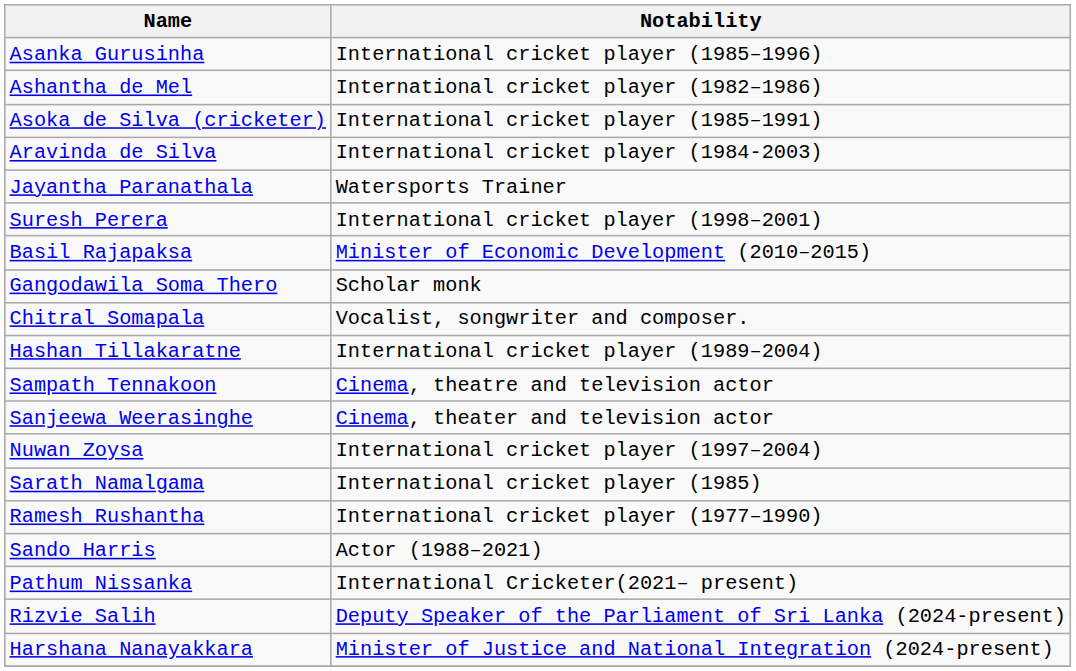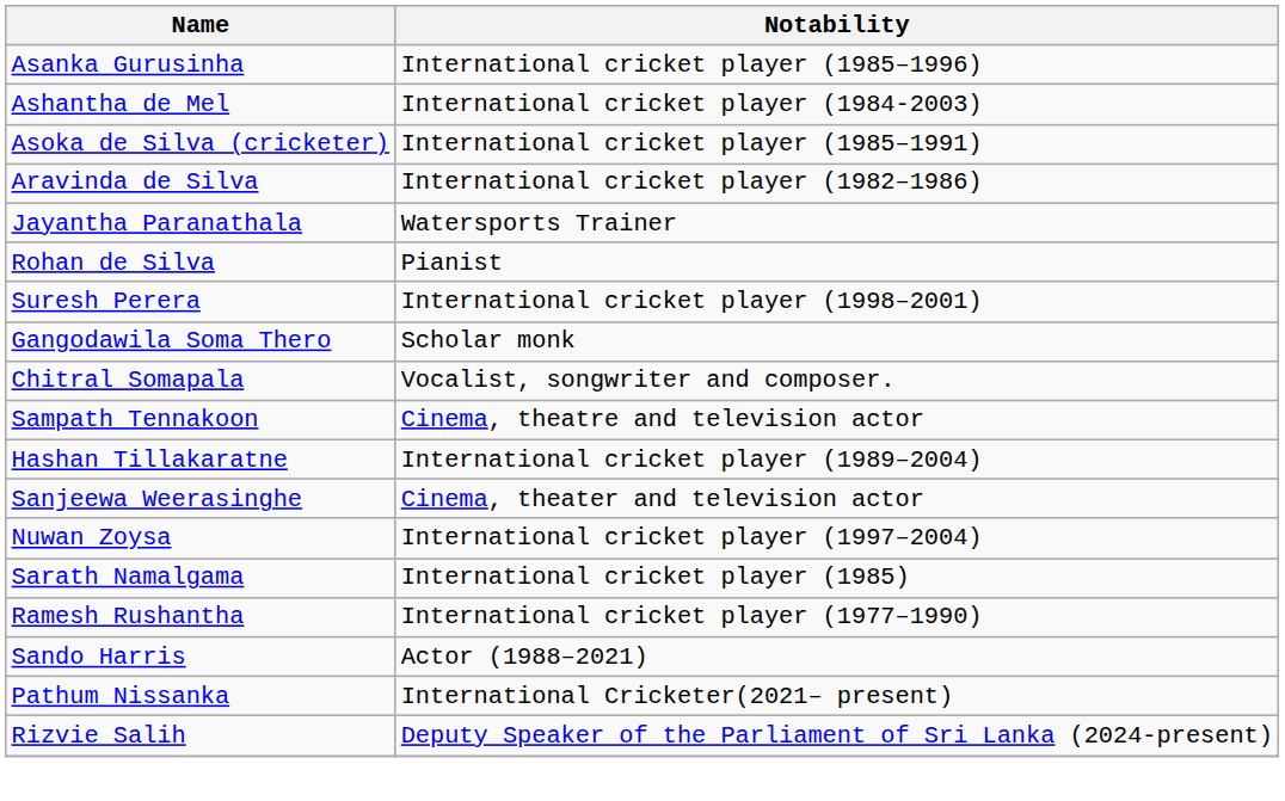Ashantha de Mel | Notability: International cricket player (1982–1986) -> International cricket player (1984-2003)
Aravinda de Silva | Notability: International cricket player (1984-2003) -> International cricket player (1982–1986)
+ row: Rohan de Silva | Pianist
- row: Basil Rajapaksa | Minister of Economic Development (2010–2015)
rows swapped: Sampath Tennakoon <-> Hashan Tillakaratne
- row: Harshana Nanayakkara | Minister of Justice and National Integration (2024-present)
